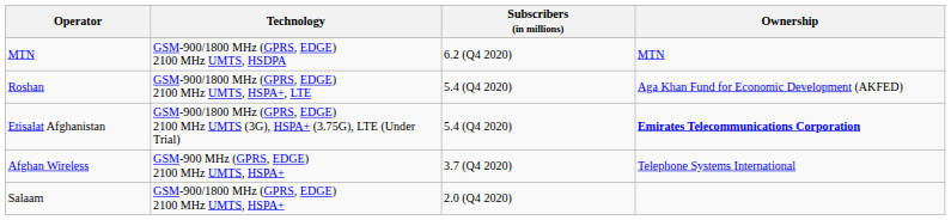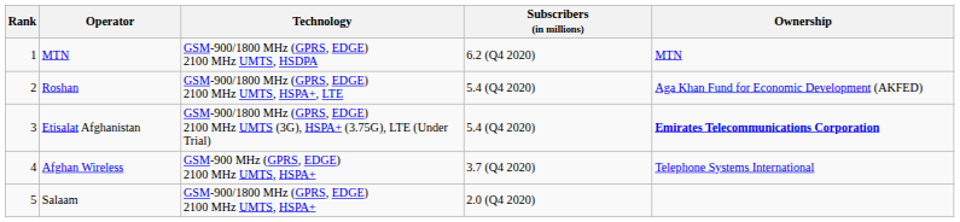+ column: Rank | 1 | 2 | 3 | 4 | 5
